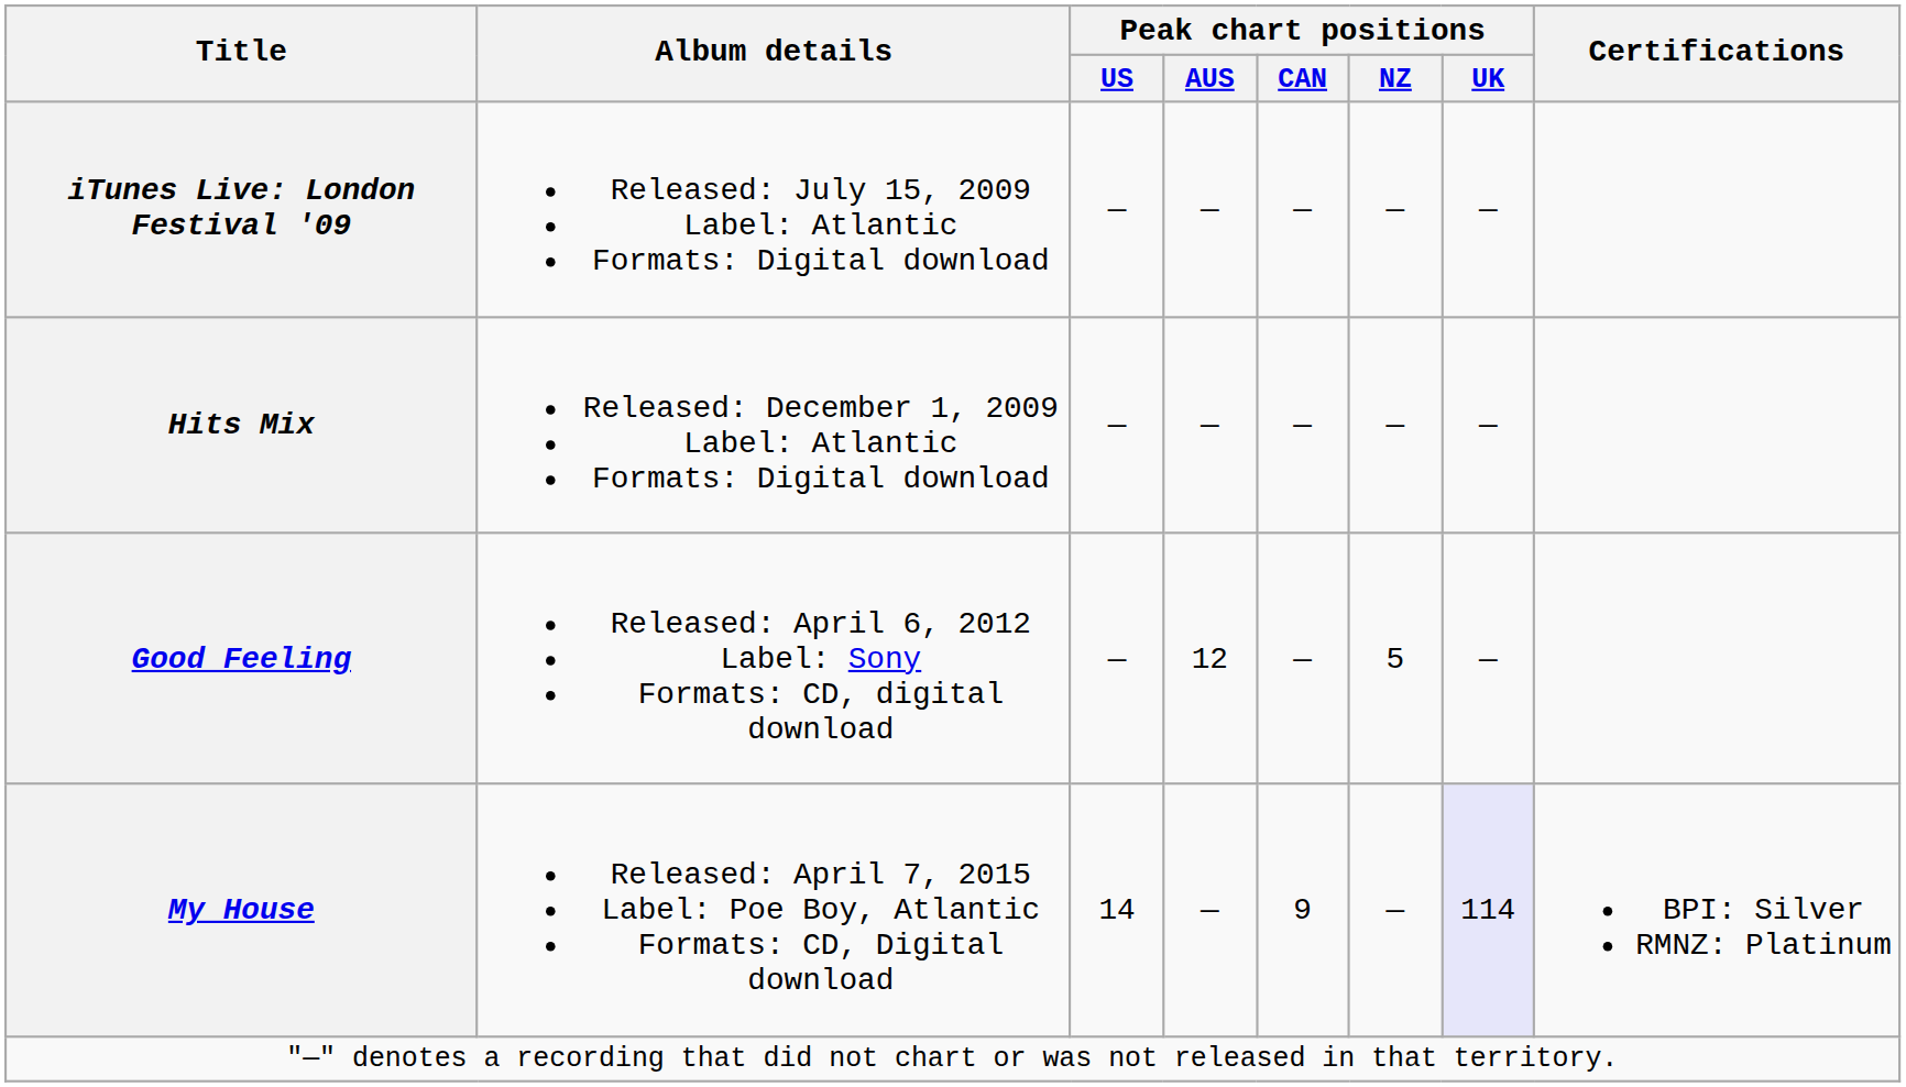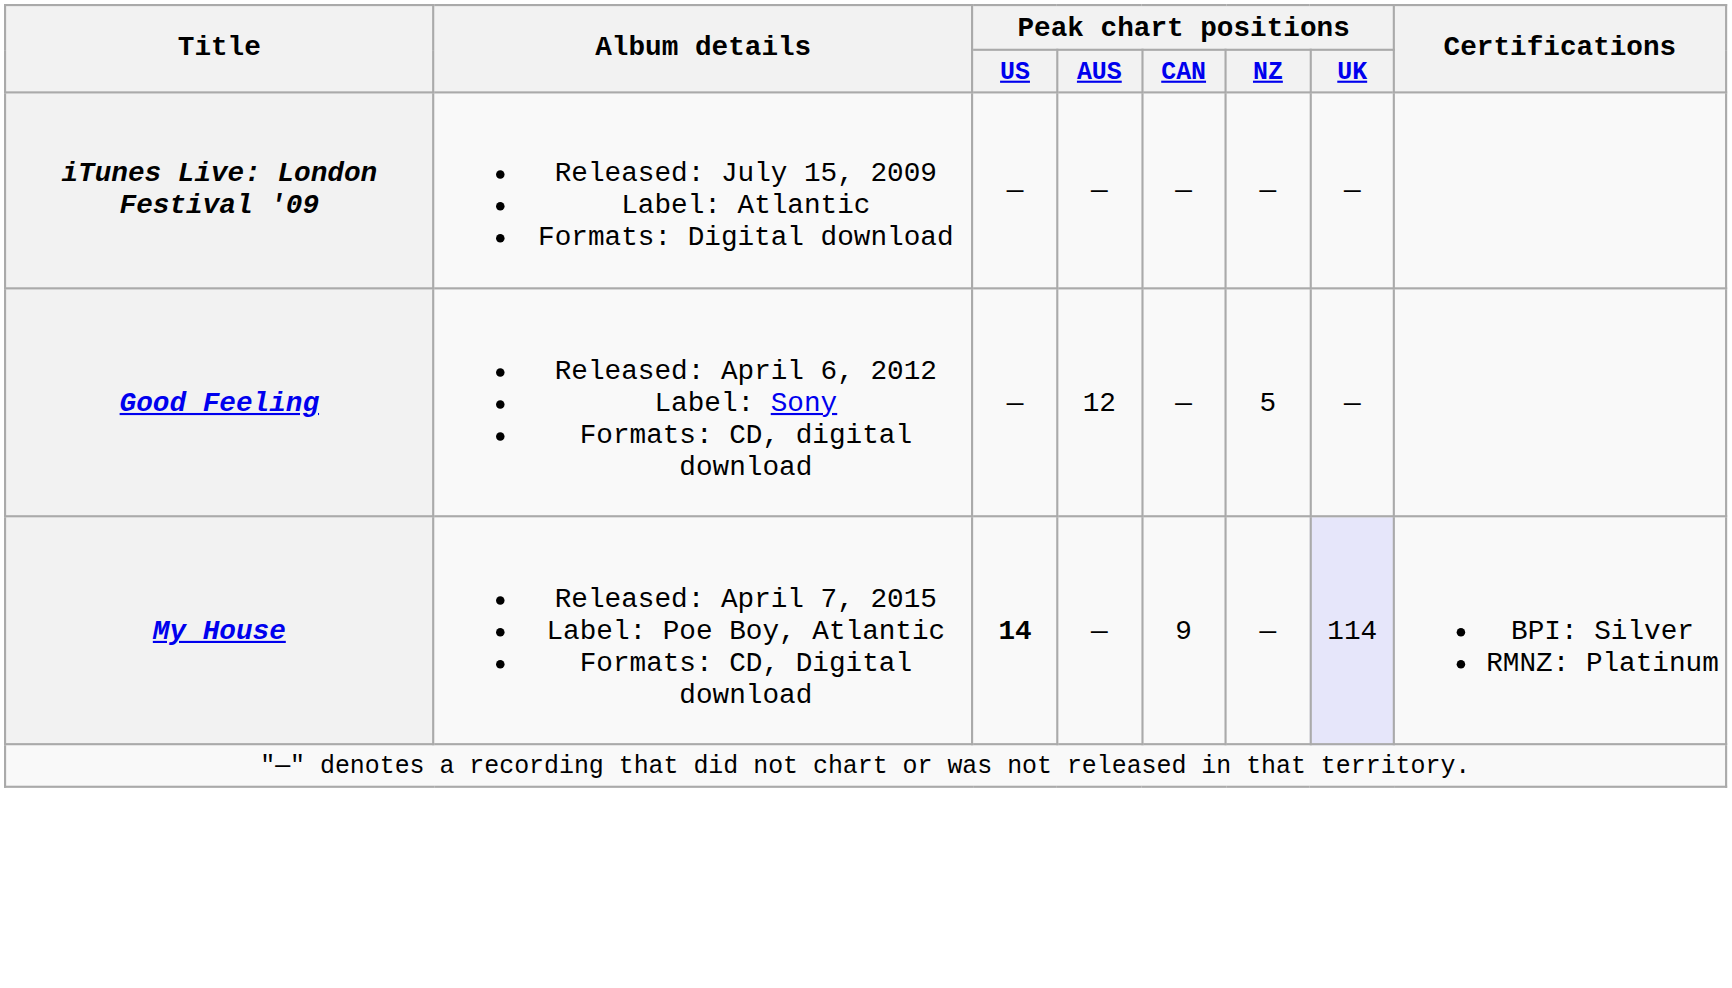- row: Hits Mix | Released: December 1, 2009 Label: Atlantic Formats: Digital download | — | — | — | — | —
My House | Peak chart positions / US: normal -> bold
